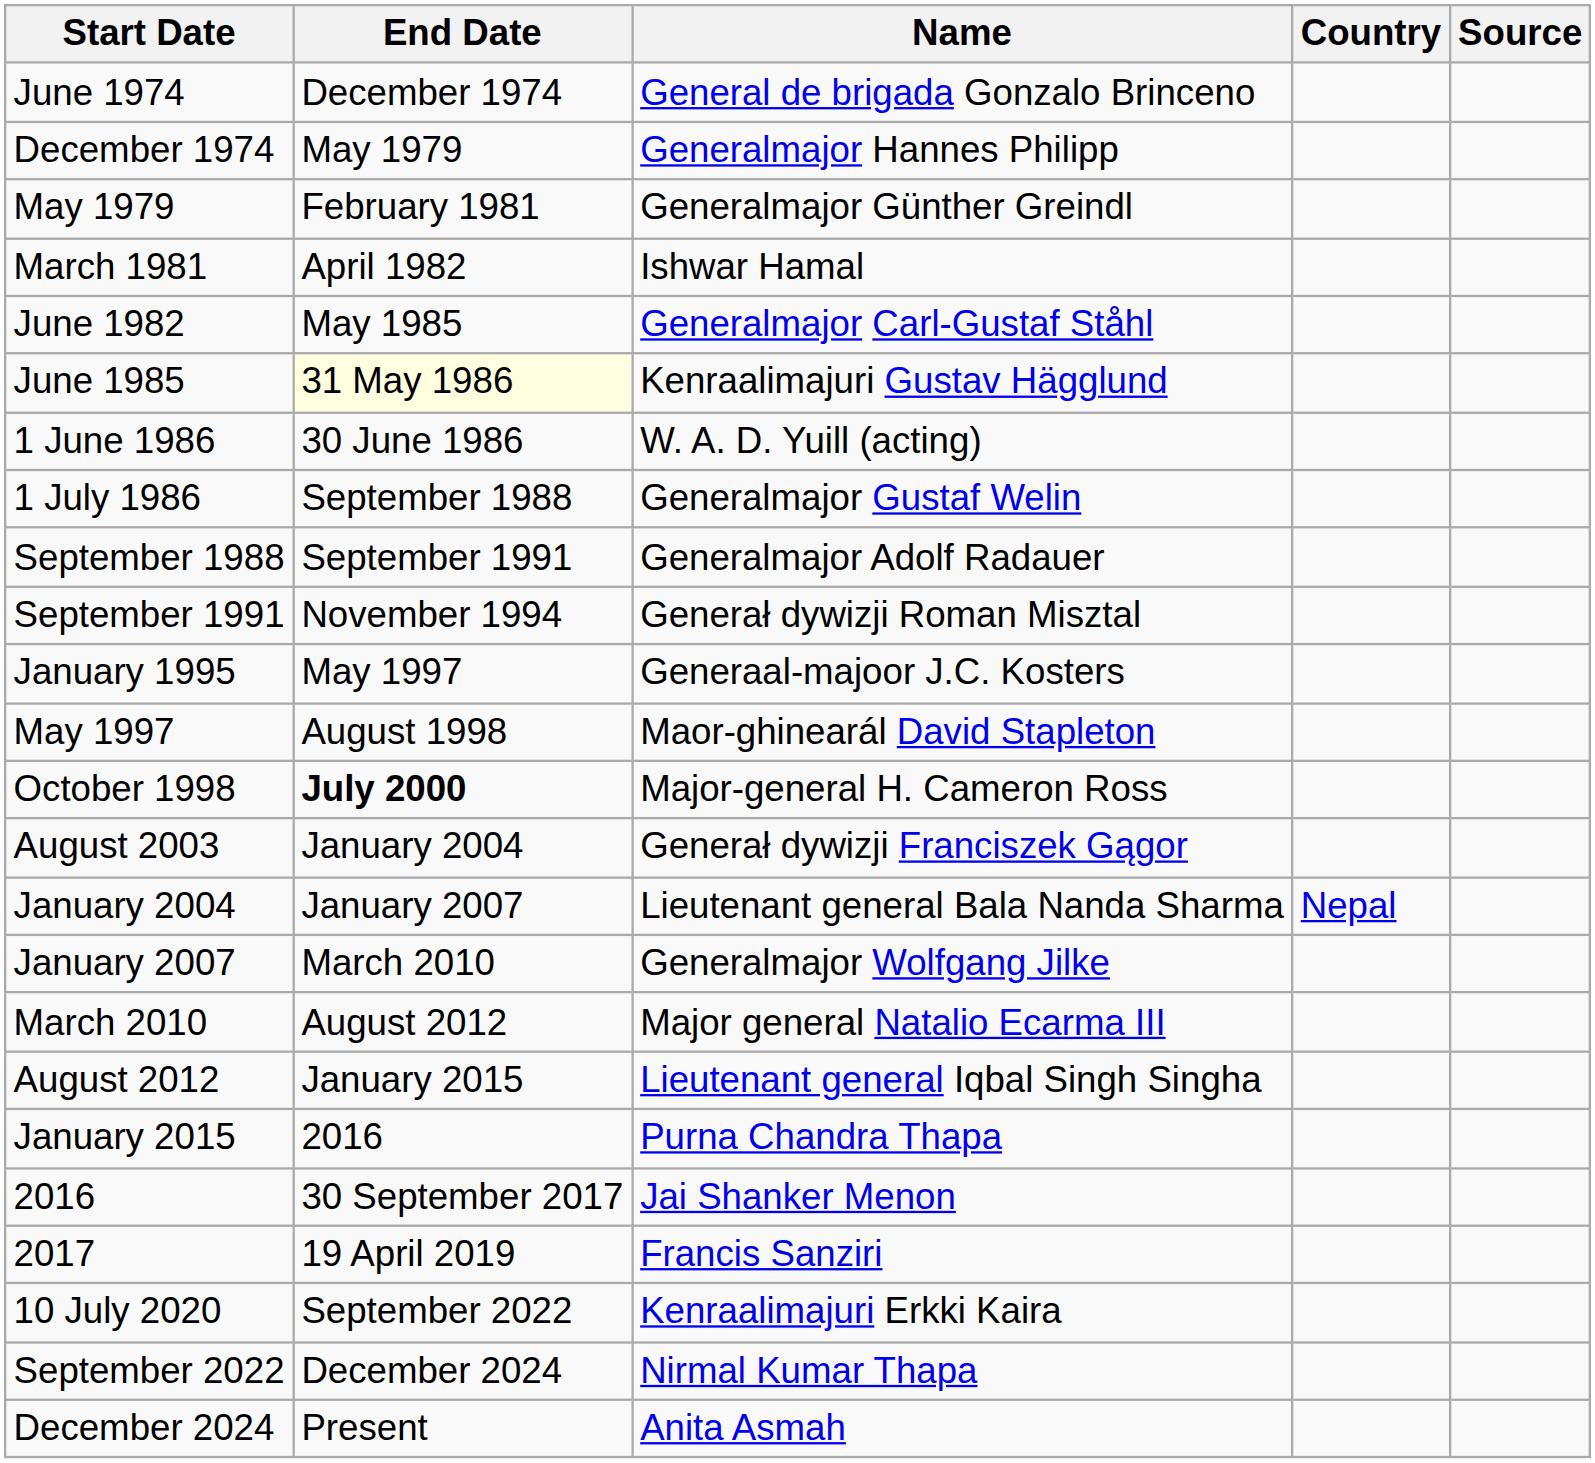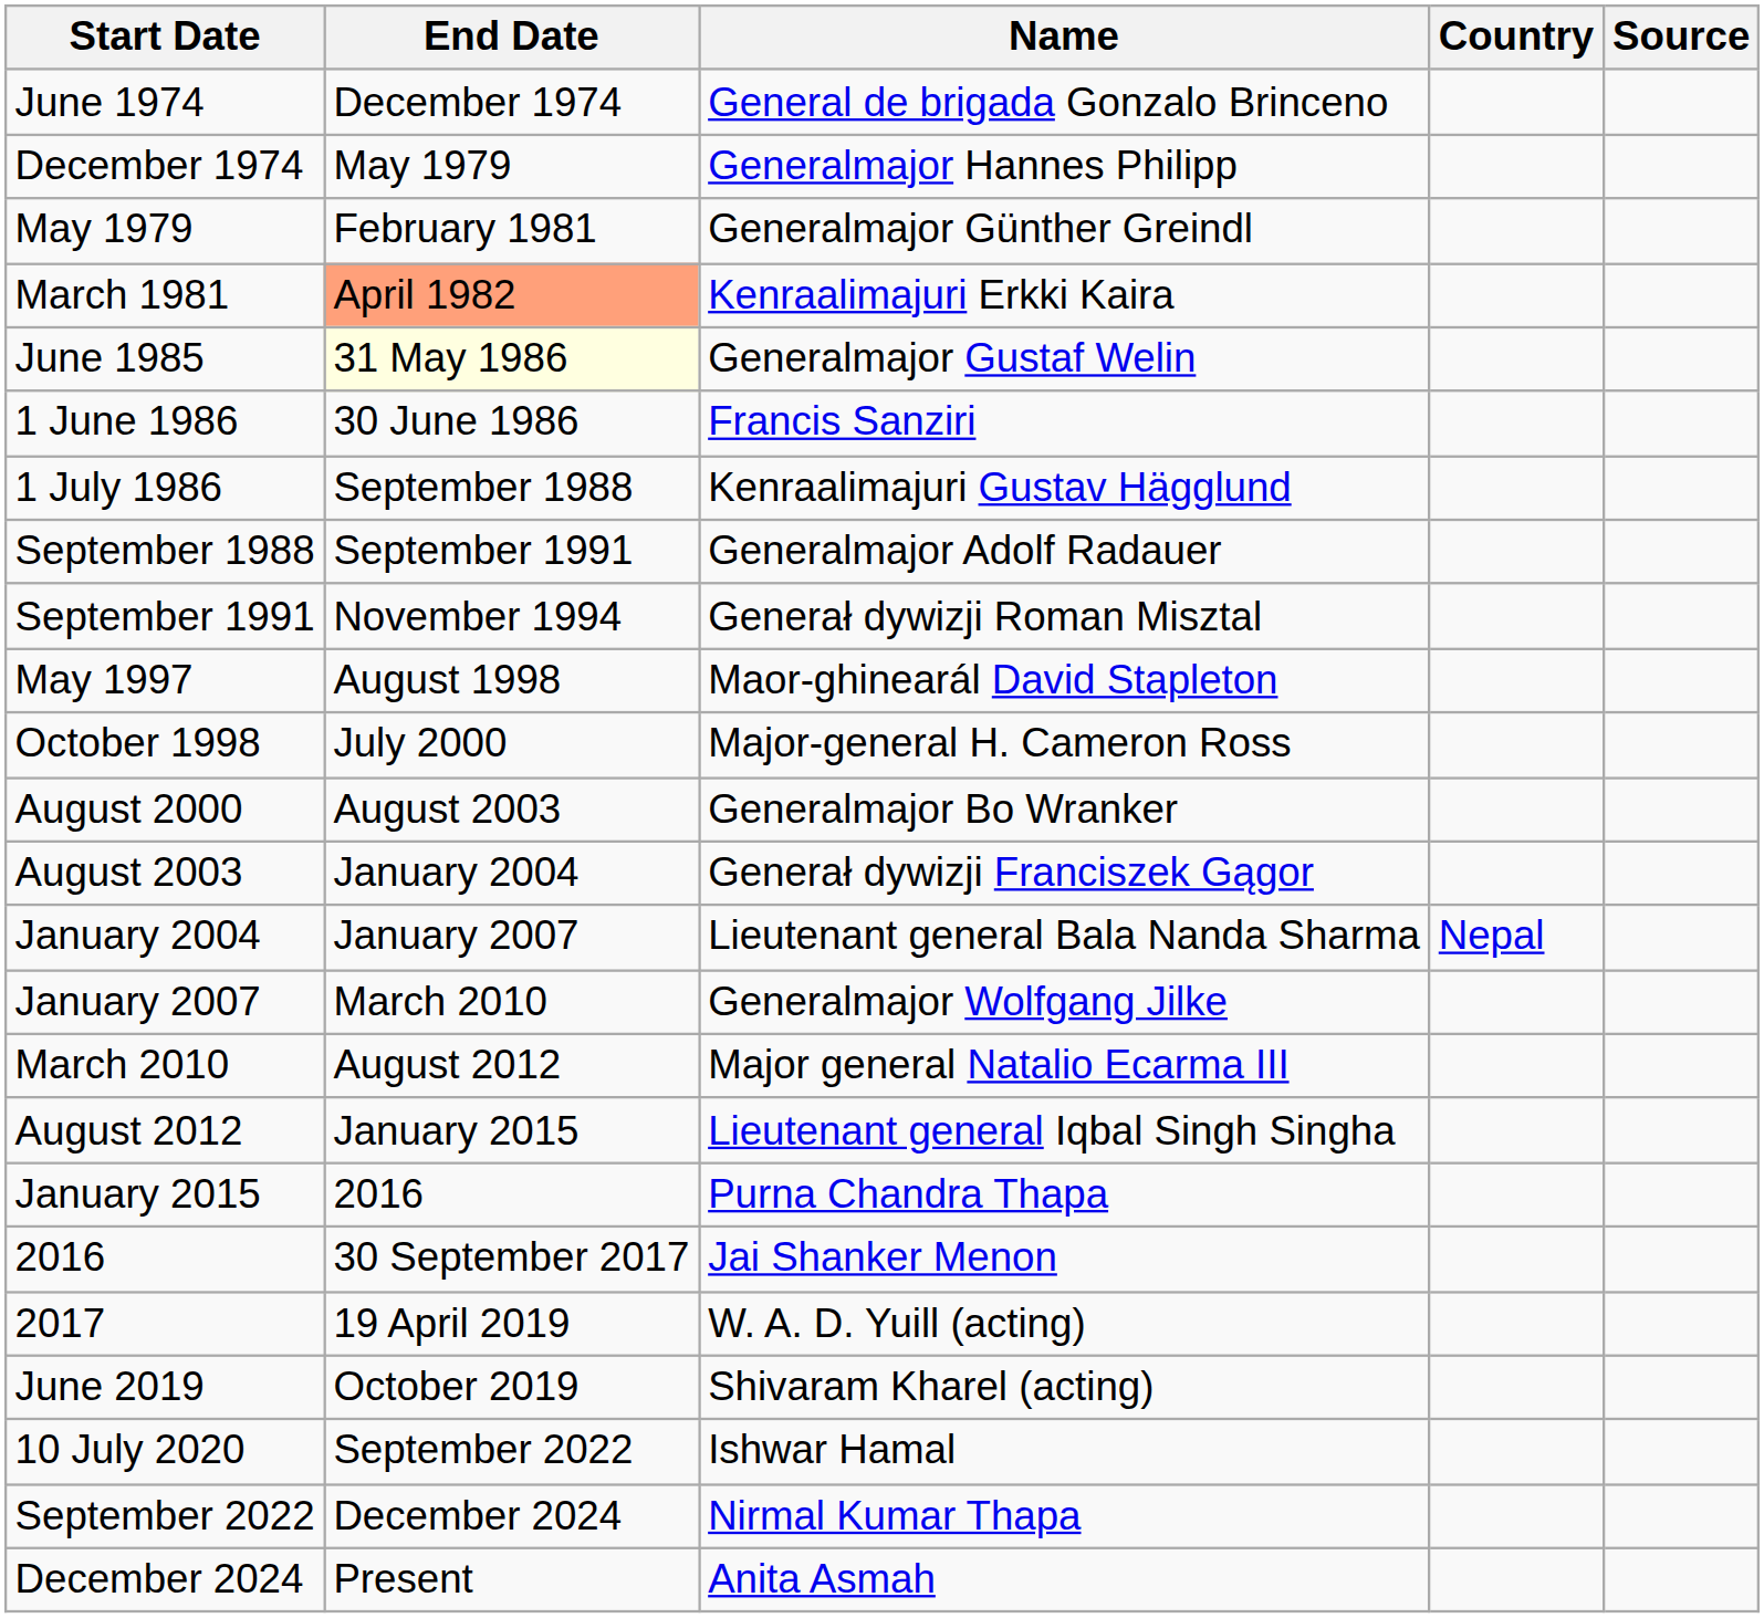March 1981 | End Date: no background -> lightsalmon background
March 1981 | Name: Ishwar Hamal -> Kenraalimajuri Erkki Kaira
- row: June 1982 | May 1985 | Generalmajor Carl-Gustaf Ståhl
June 1985 | Name: Kenraalimajuri Gustav Hägglund -> Generalmajor Gustaf Welin
1 June 1986 | Name: W. A. D. Yuill (acting) -> Francis Sanziri
1 July 1986 | Name: Generalmajor Gustaf Welin -> Kenraalimajuri Gustav Hägglund
- row: January 1995 | May 1997 | Generaal-majoor J.C. Kosters
October 1998 | End Date: bold -> normal
+ row: August 2000 | August 2003 | Generalmajor Bo Wranker
2017 | Name: Francis Sanziri -> W. A. D. Yuill (acting)
+ row: June 2019 | October 2019 | Shivaram Kharel (acting)
10 July 2020 | Name: Kenraalimajuri Erkki Kaira -> Ishwar Hamal
